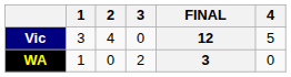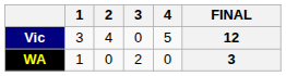columns swapped: 4 <-> FINAL
